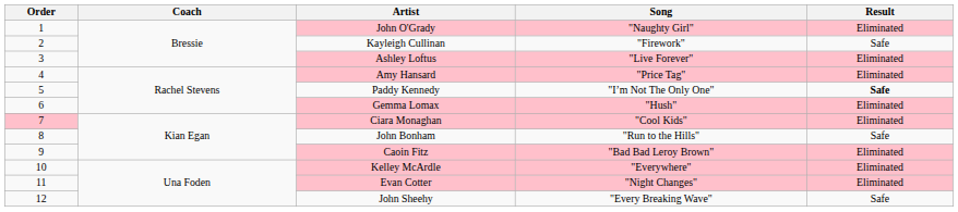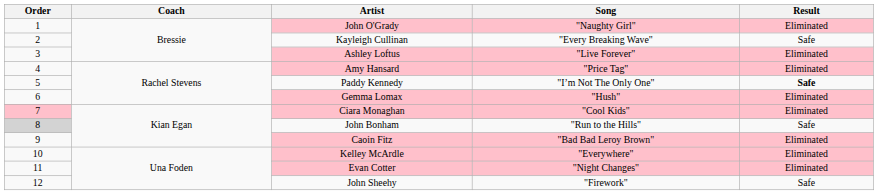Kayleigh Cullinan | Song: "Firework" -> "Every Breaking Wave"
John Bonham | Order: no background -> lightgrey background
John Sheehy | Song: "Every Breaking Wave" -> "Firework"
